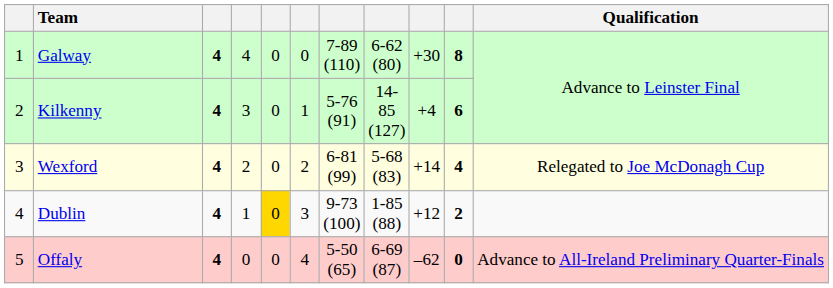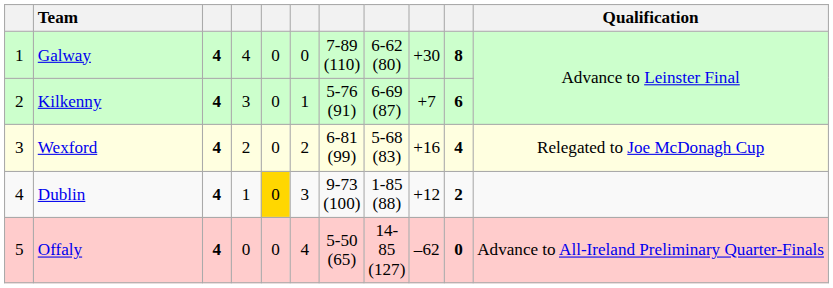Kilkenny | column 8: 14-85 (127) -> 6-69 (87)
Kilkenny | column 9: +4 -> +7
Wexford | column 9: +14 -> +16
Offaly | column 8: 6-69 (87) -> 14-85 (127)
